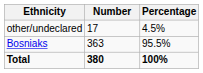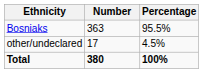rows swapped: Bosniaks <-> other/undeclared
